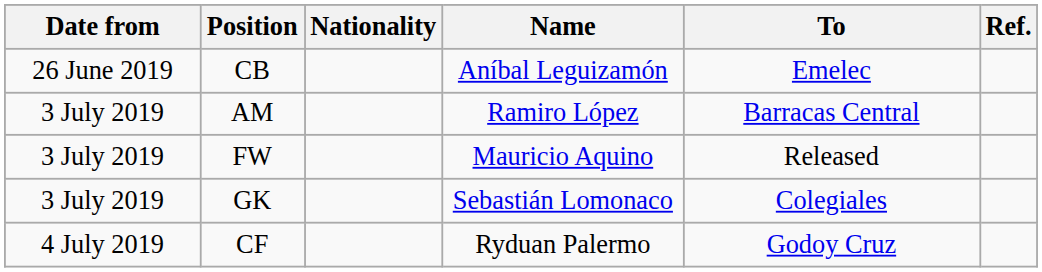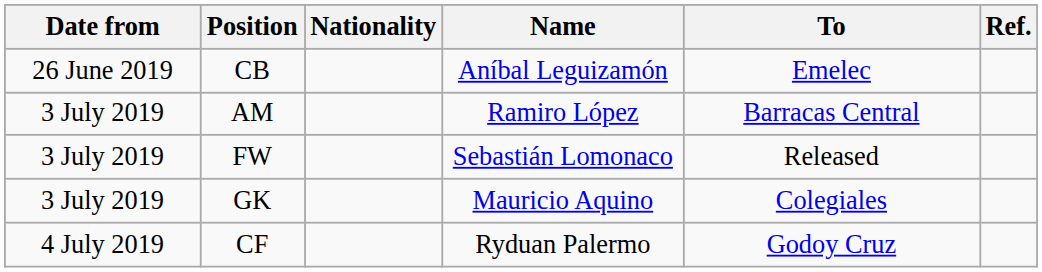FW | Name: Mauricio Aquino -> Sebastián Lomonaco
GK | Name: Sebastián Lomonaco -> Mauricio Aquino
